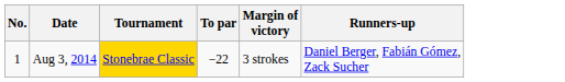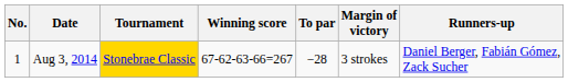+ column: Winning score | 67-62-63-66=267
Aug 3, 2014 | To par: −22 -> −28
